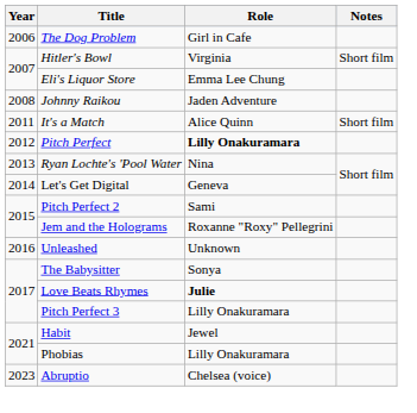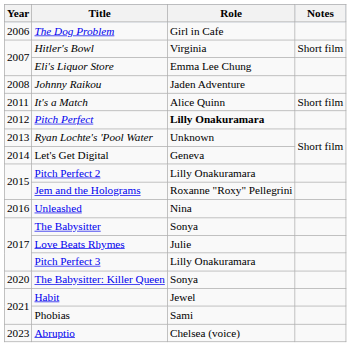Ryan Lochte's 'Pool Water | Role: Nina -> Unknown
Pitch Perfect 2 | Role: Sami -> Lilly Onakuramara
Unleashed | Role: Unknown -> Nina
Love Beats Rhymes | Role: bold -> normal
+ row: 2020 | The Babysitter: Killer Queen | Sonya
Phobias | Role: Lilly Onakuramara -> Sami
